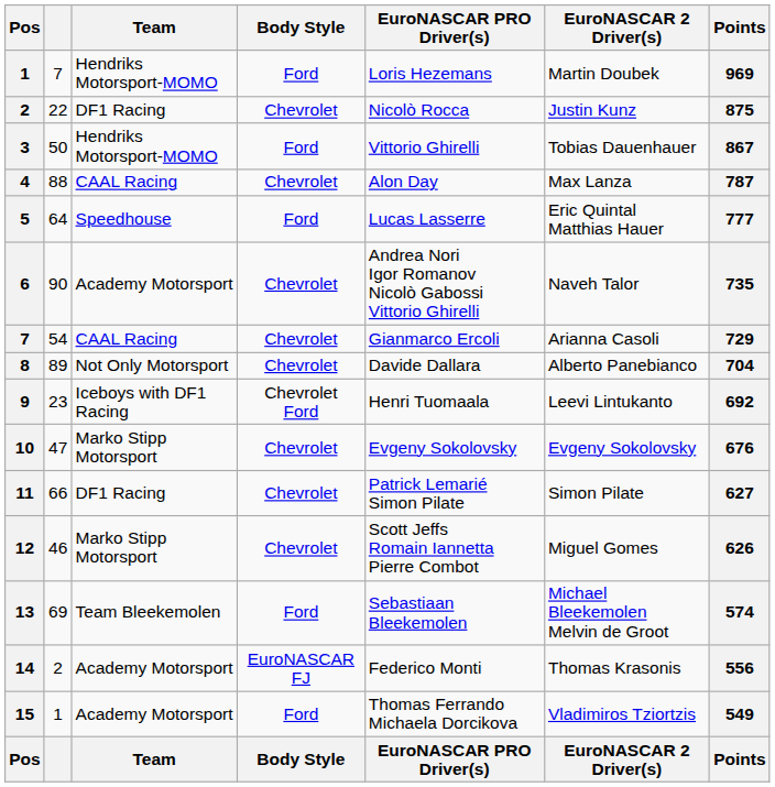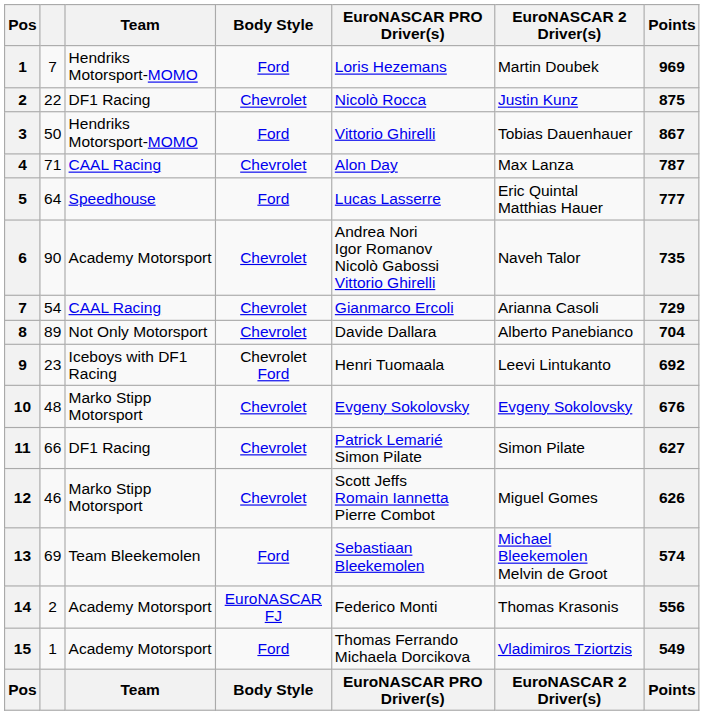4 | column 2: 88 -> 71
10 | column 2: 47 -> 48
